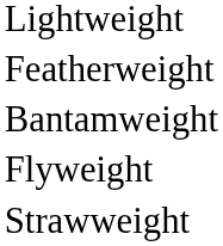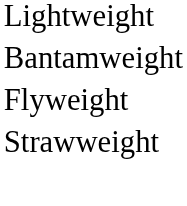- row: Featherweight
